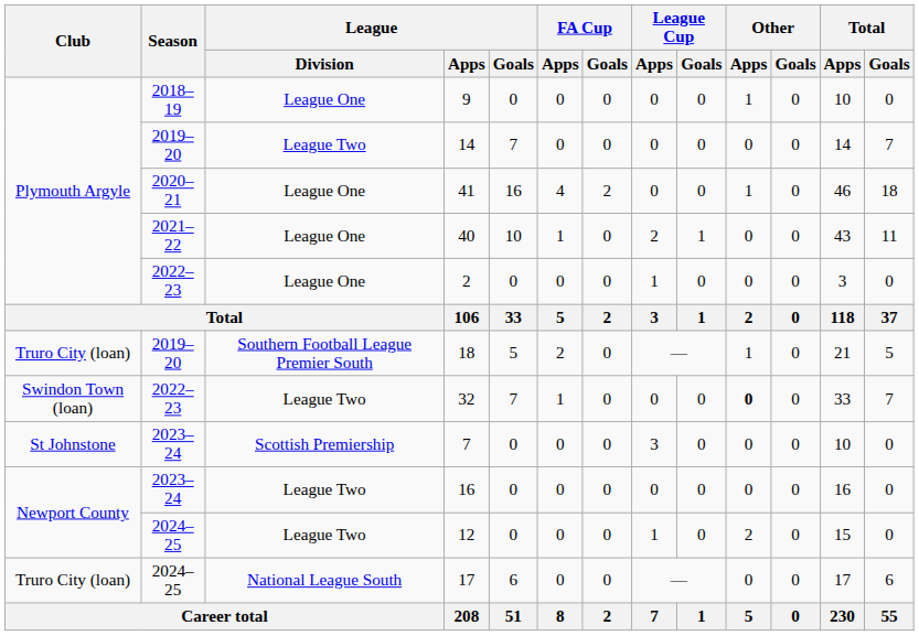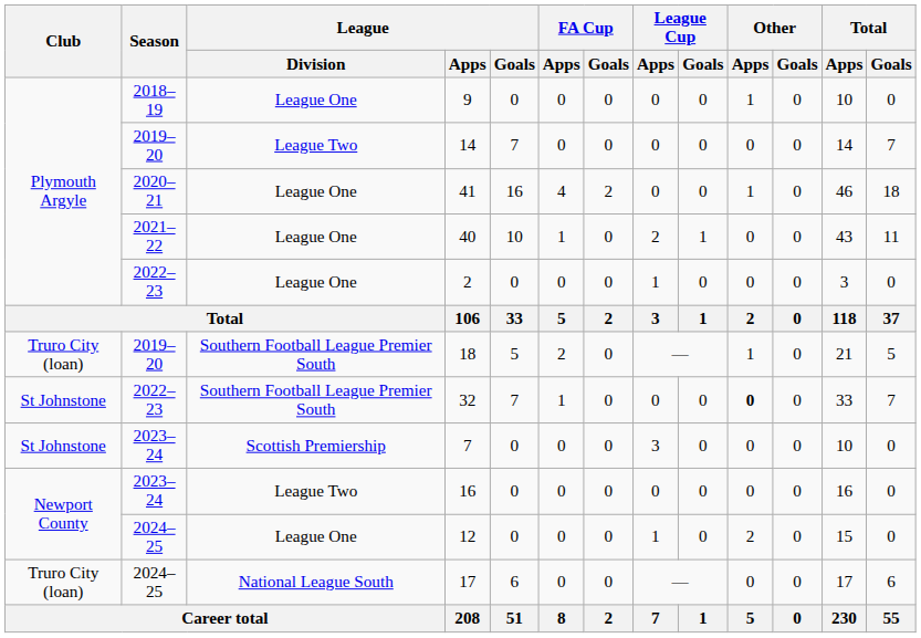32 | Club: Swindon Town (loan) -> St Johnstone
32 | League / Division: League Two -> Southern Football League Premier South
12 | League / Division: League Two -> League One
